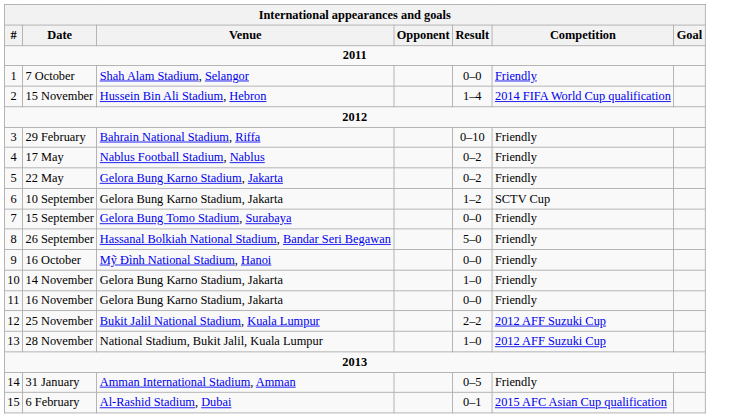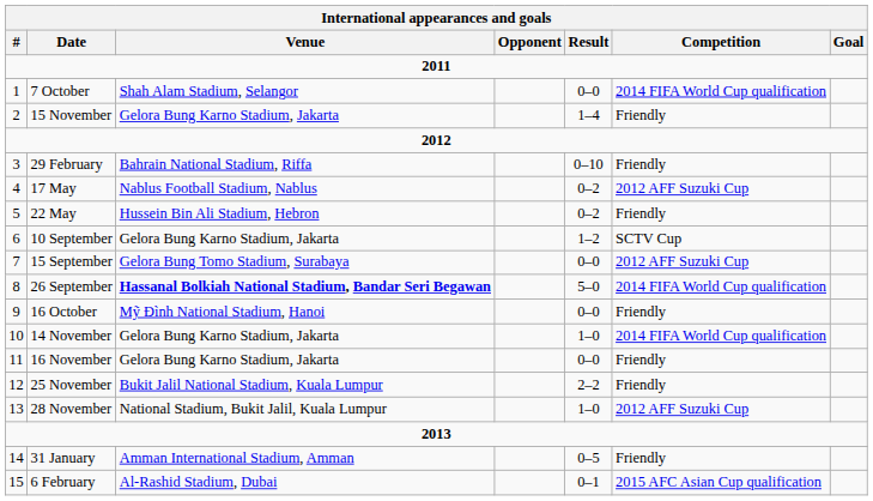7 October | Competition: Friendly -> 2014 FIFA World Cup qualification
15 November | Venue: Hussein Bin Ali Stadium, Hebron -> Gelora Bung Karno Stadium, Jakarta
15 November | Competition: 2014 FIFA World Cup qualification -> Friendly
17 May | Competition: Friendly -> 2012 AFF Suzuki Cup
22 May | Venue: Gelora Bung Karno Stadium, Jakarta -> Hussein Bin Ali Stadium, Hebron
15 September | Competition: Friendly -> 2012 AFF Suzuki Cup
26 September | Venue: normal -> bold
26 September | Competition: Friendly -> 2014 FIFA World Cup qualification
14 November | Competition: Friendly -> 2014 FIFA World Cup qualification
25 November | Competition: 2012 AFF Suzuki Cup -> Friendly
